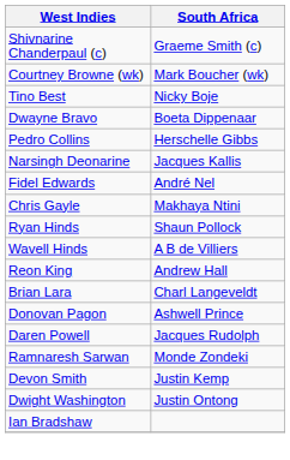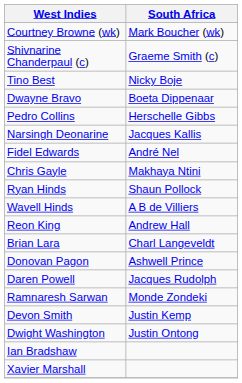rows swapped: Shivnarine Chanderpaul (c) <-> Courtney Browne (wk)
+ row: Xavier Marshall
